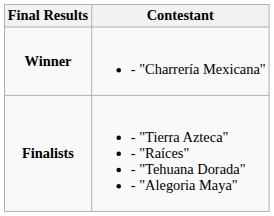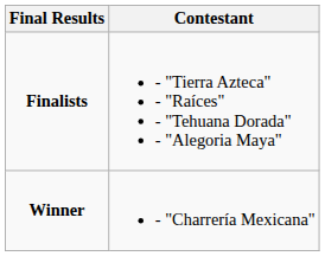rows swapped: Winner <-> Finalists
